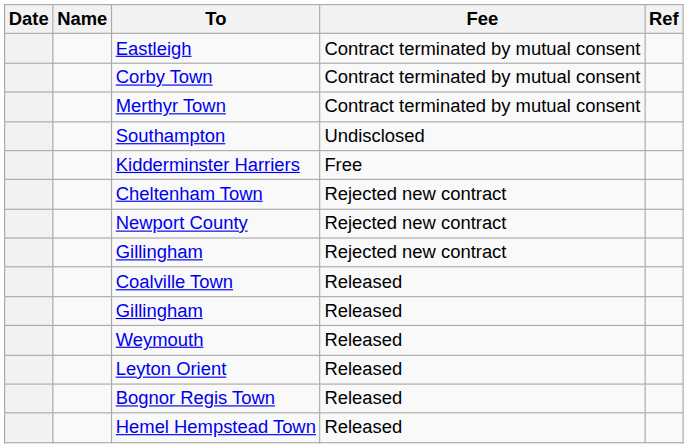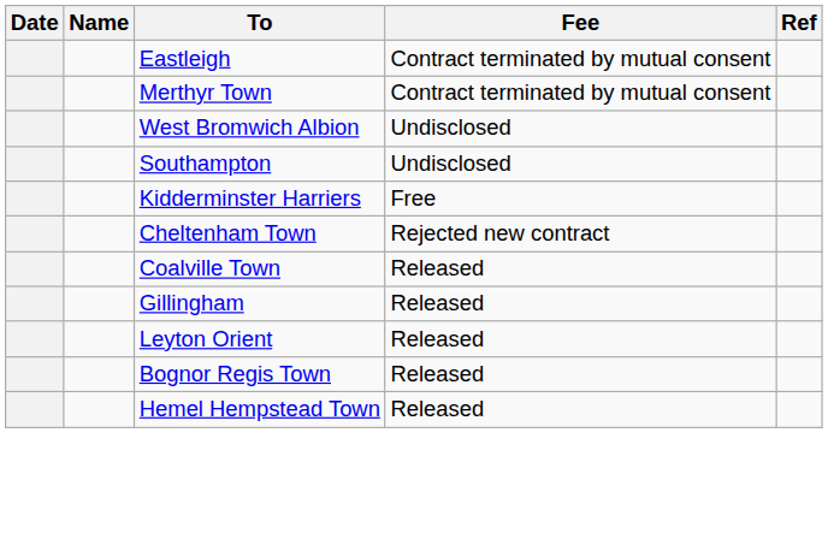- row: Corby Town | Contract terminated by mutual consent
+ row: West Bromwich Albion | Undisclosed
- row: Newport County | Rejected new contract
- row: Gillingham | Rejected new contract
- row: Weymouth | Released
